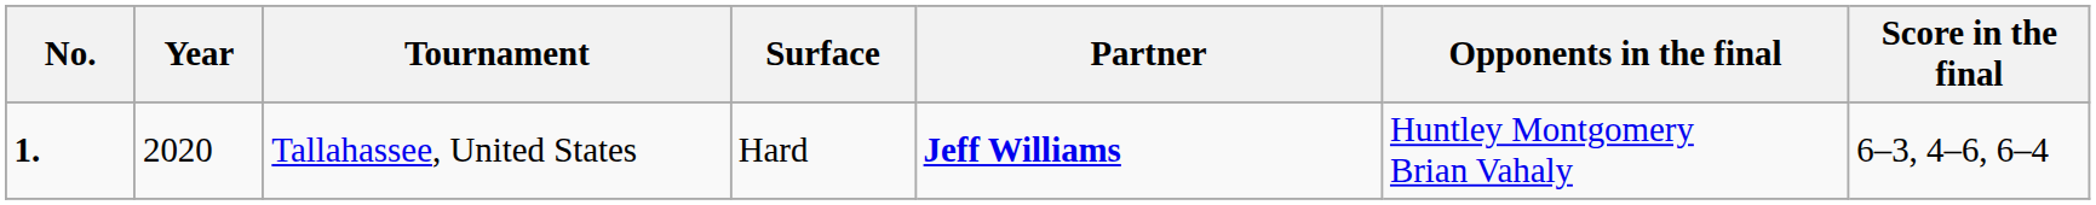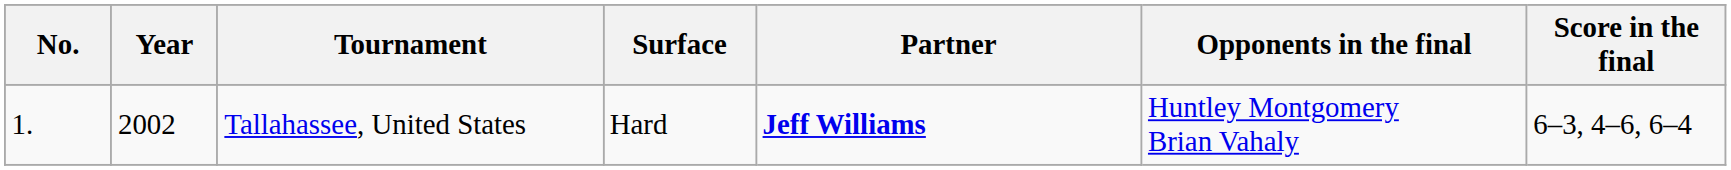Tallahassee, United States | No.: bold -> normal
Tallahassee, United States | Year: 2020 -> 2002
